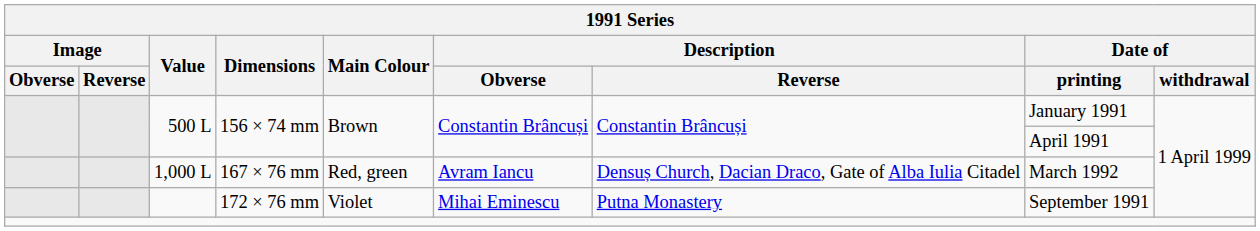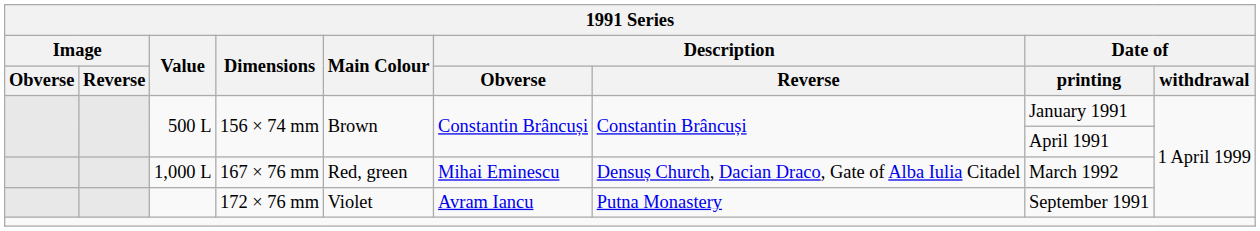167 × 76 mm | Description / Obverse: Avram Iancu -> Mihai Eminescu
172 × 76 mm | Description / Obverse: Mihai Eminescu -> Avram Iancu
